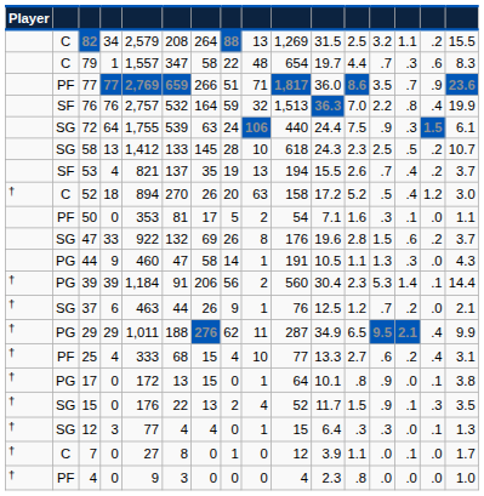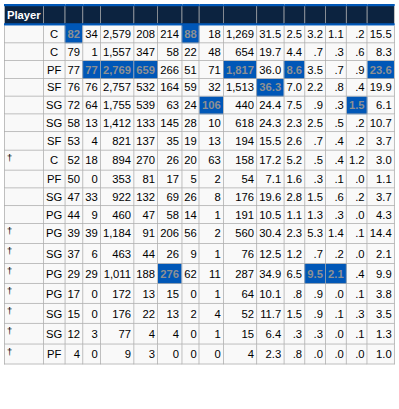82 | column 7: 264 -> 214
82 | column 9: 13 -> 18
- row: † | PF | 25 | 4 | 333 | 68 | 15 | 4 | 10 | 77 | 13.3 | 2.7 | .6 | .2 | .4 | 3.1
- row: † | C | 7 | 0 | 27 | 8 | 0 | 1 | 0 | 12 | 3.9 | 1.1 | .0 | .1 | .0 | 1.7
